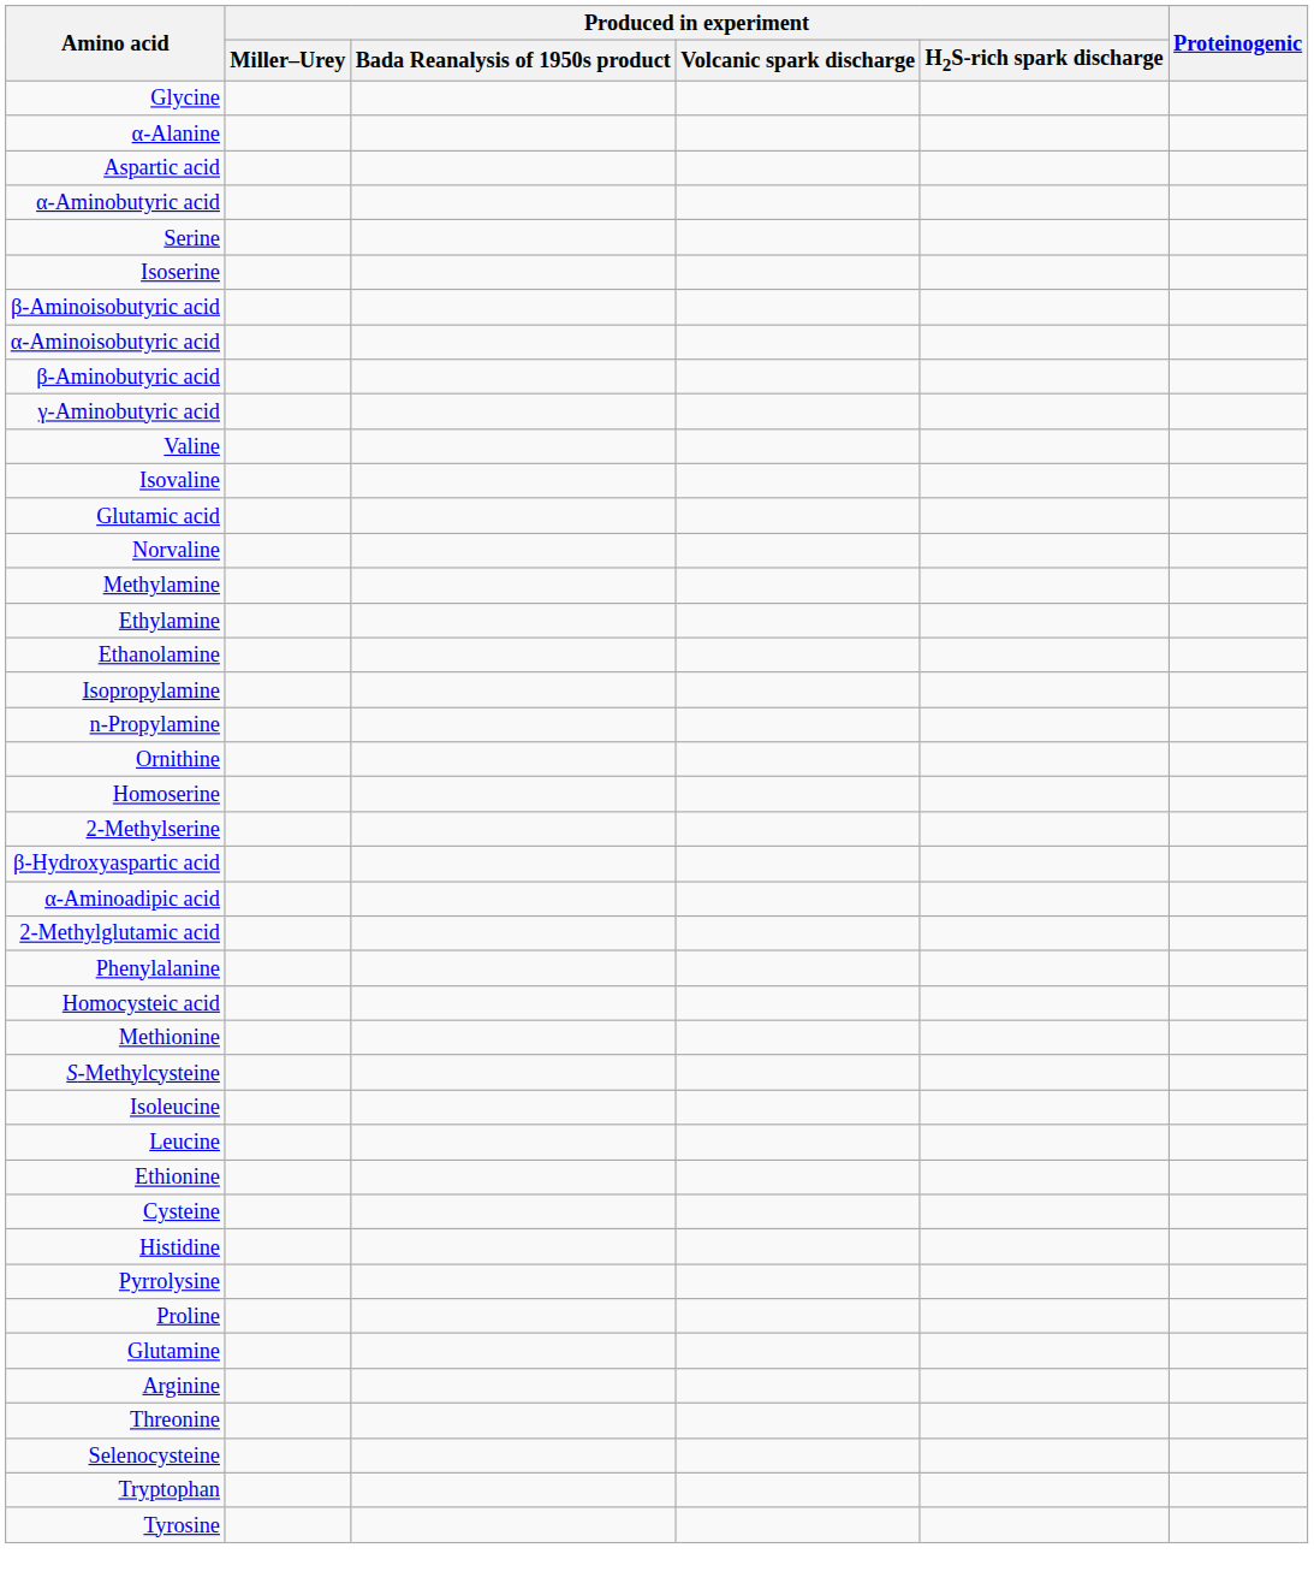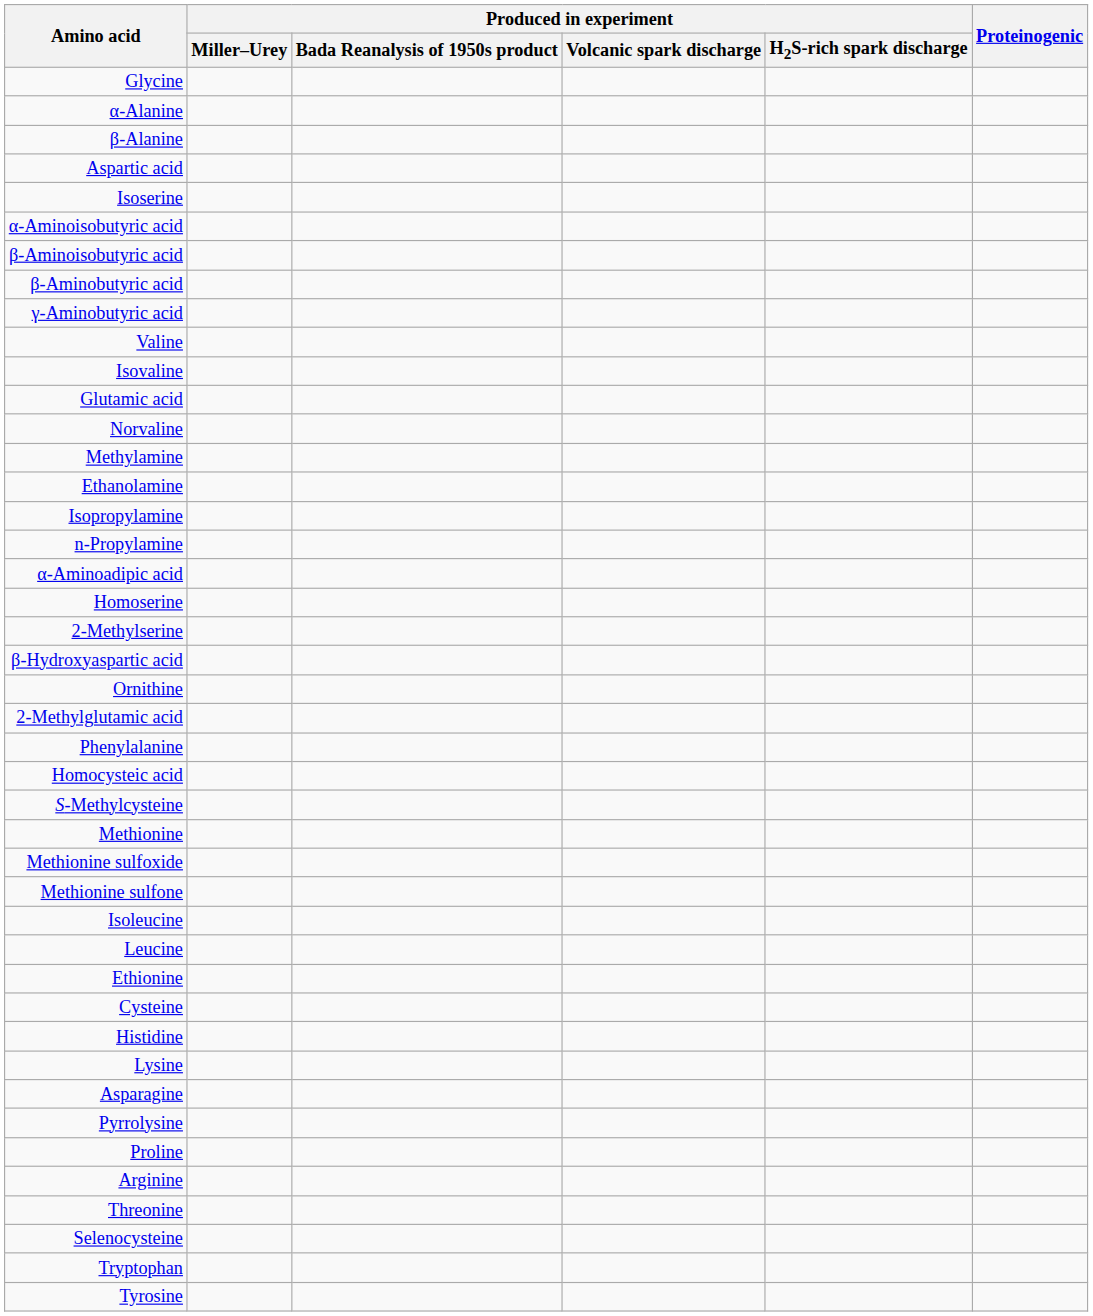+ row: β-Alanine
- row: α-Aminobutyric acid
- row: Serine
rows swapped: α-Aminoisobutyric acid <-> β-Aminoisobutyric acid
- row: Ethylamine
rows swapped: α-Aminoadipic acid <-> Ornithine
rows swapped: S-Methylcysteine <-> Methionine
+ row: Methionine sulfoxide
+ row: Methionine sulfone
+ row: Lysine
+ row: Asparagine
- row: Glutamine
